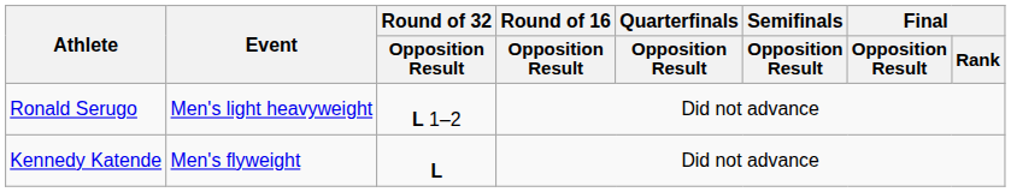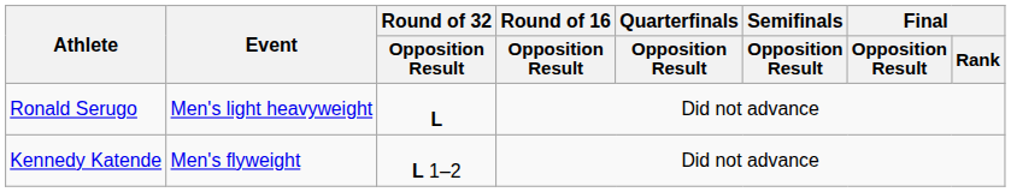Ronald Serugo | Round of 32 / Opposition Result: L 1–2 -> L
Kennedy Katende | Round of 32 / Opposition Result: L -> L 1–2
